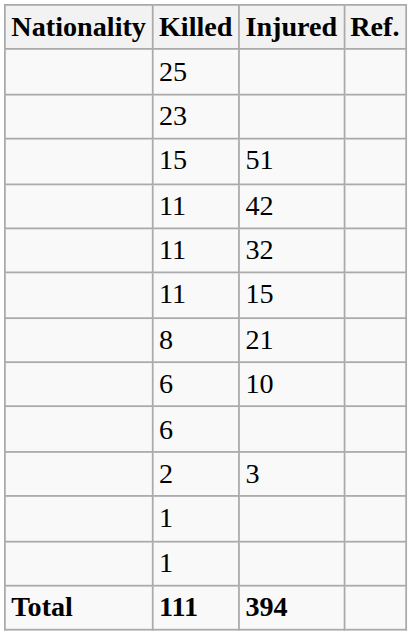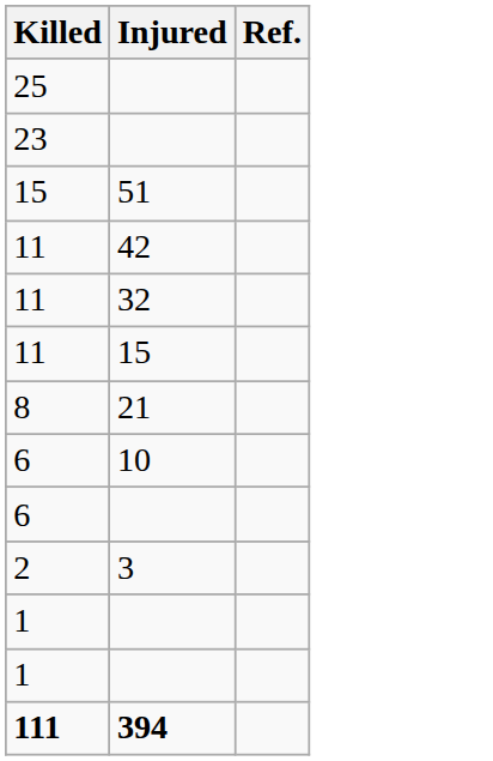- column: Nationality | Total
